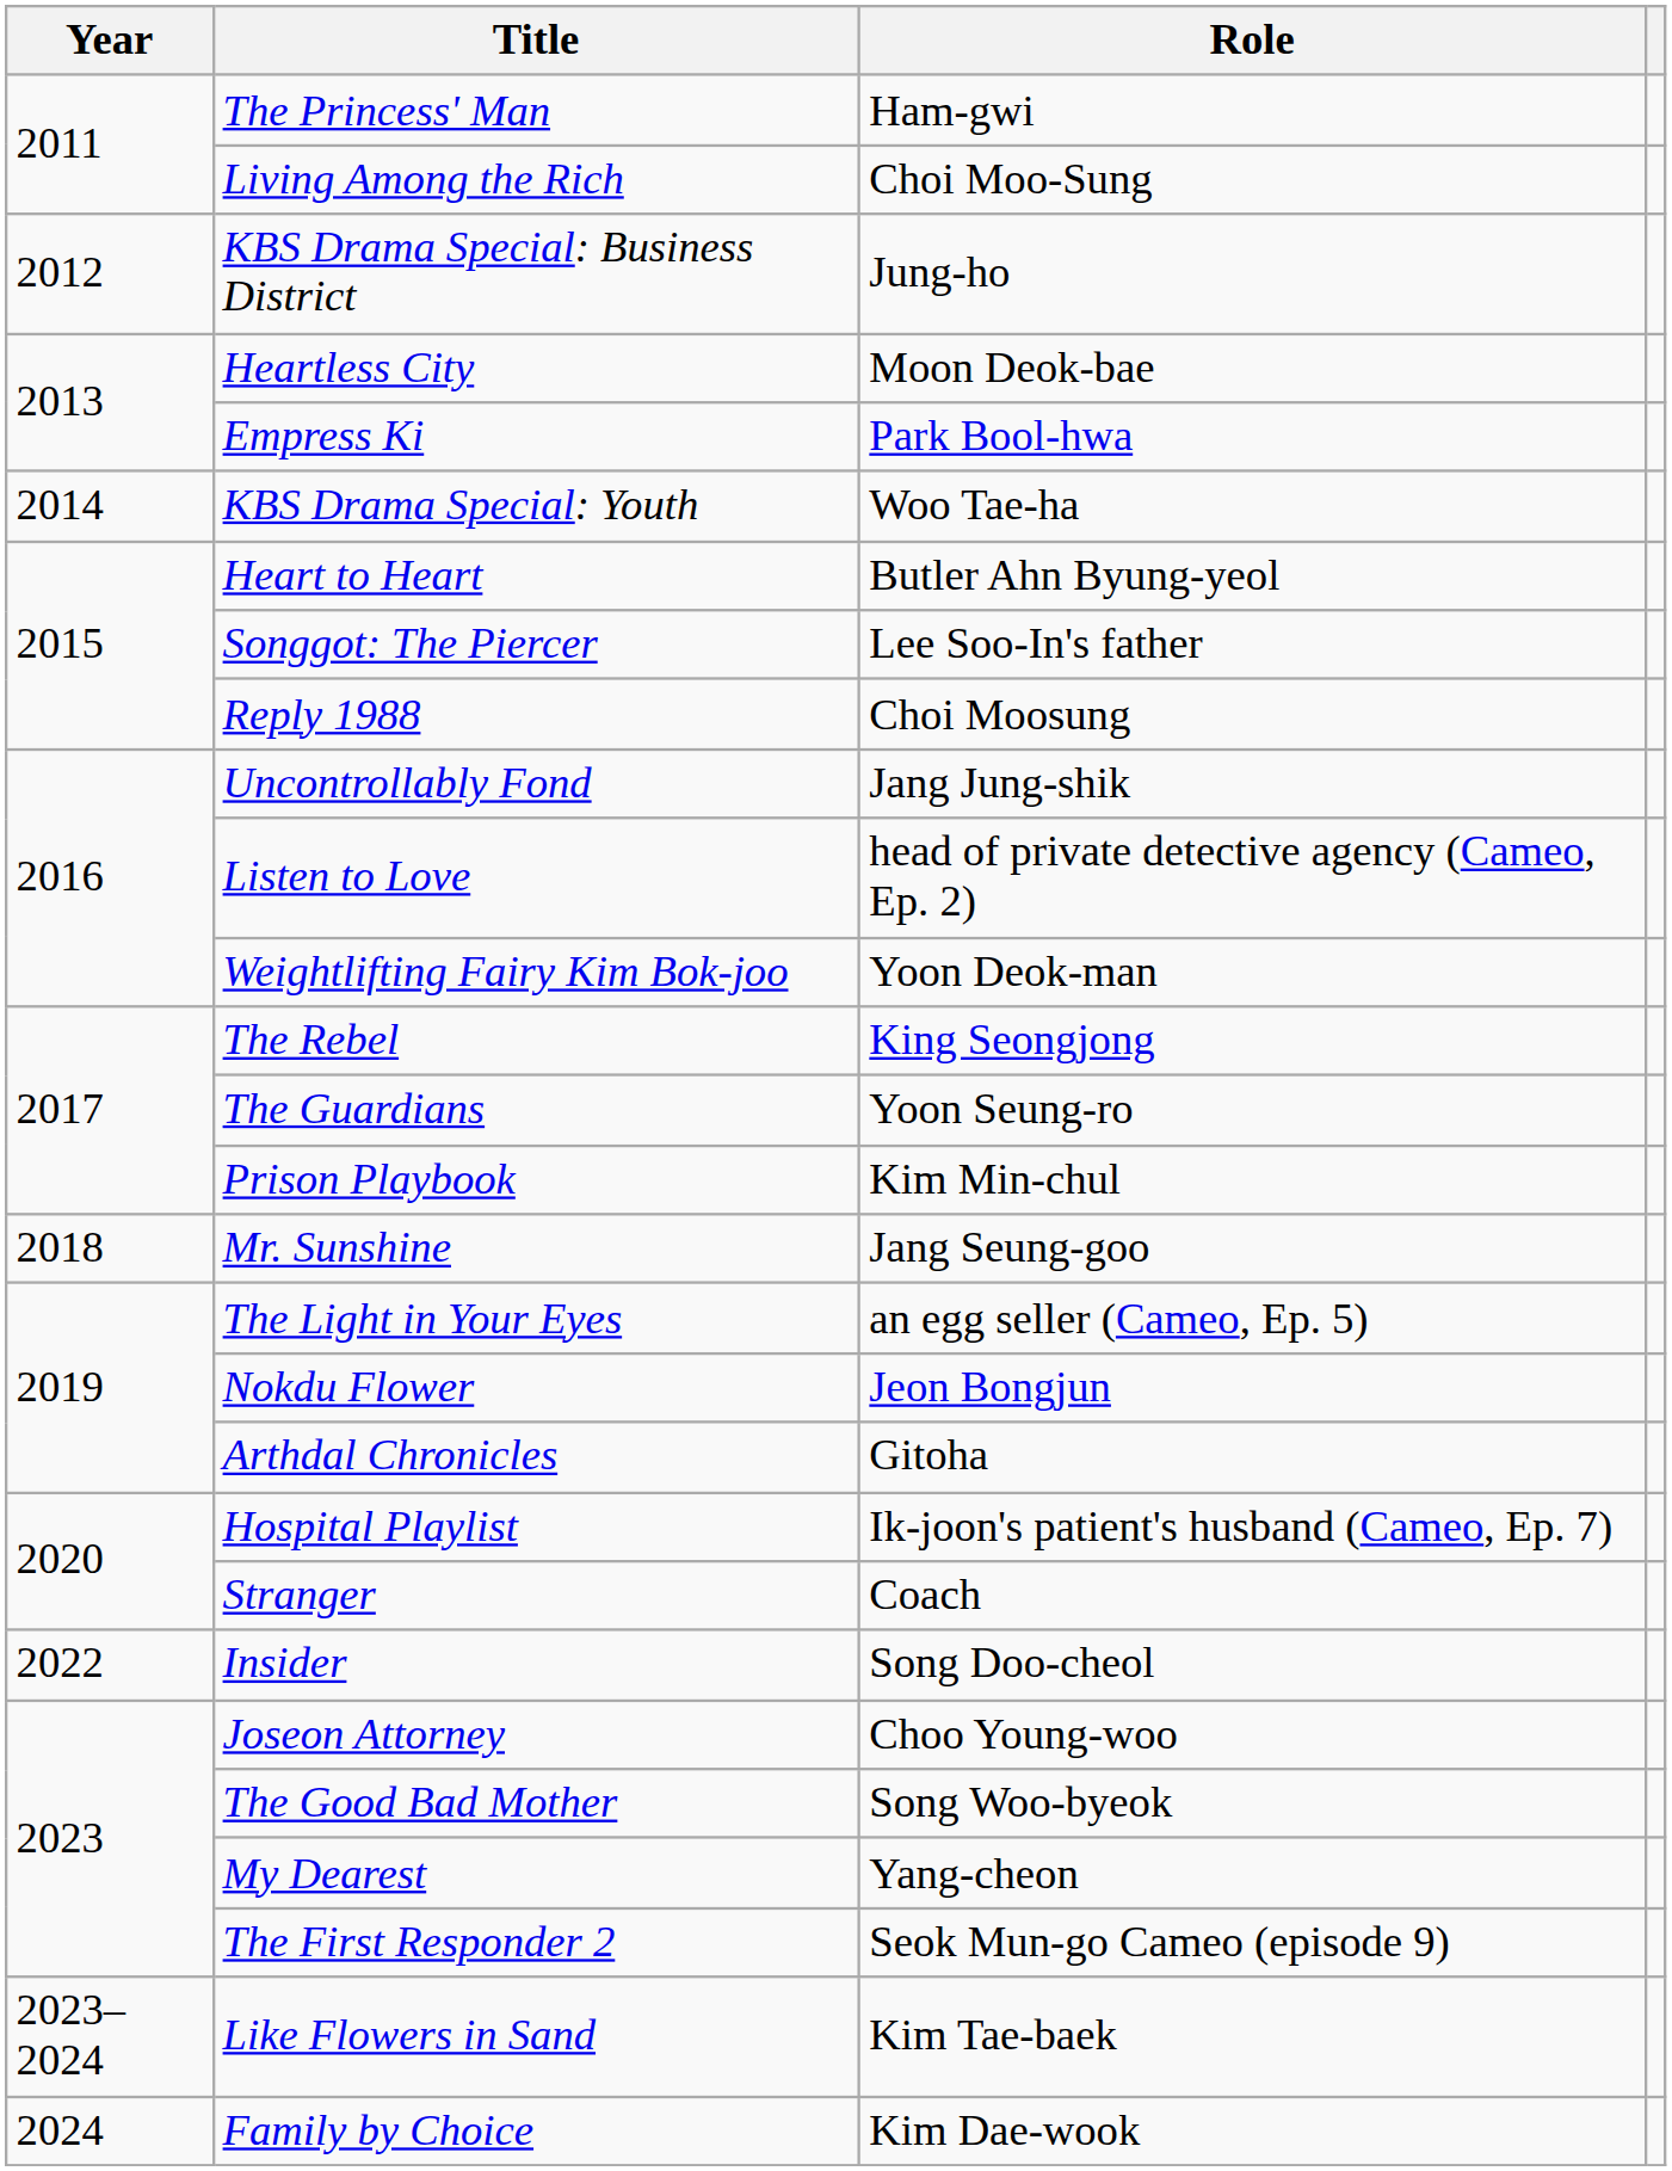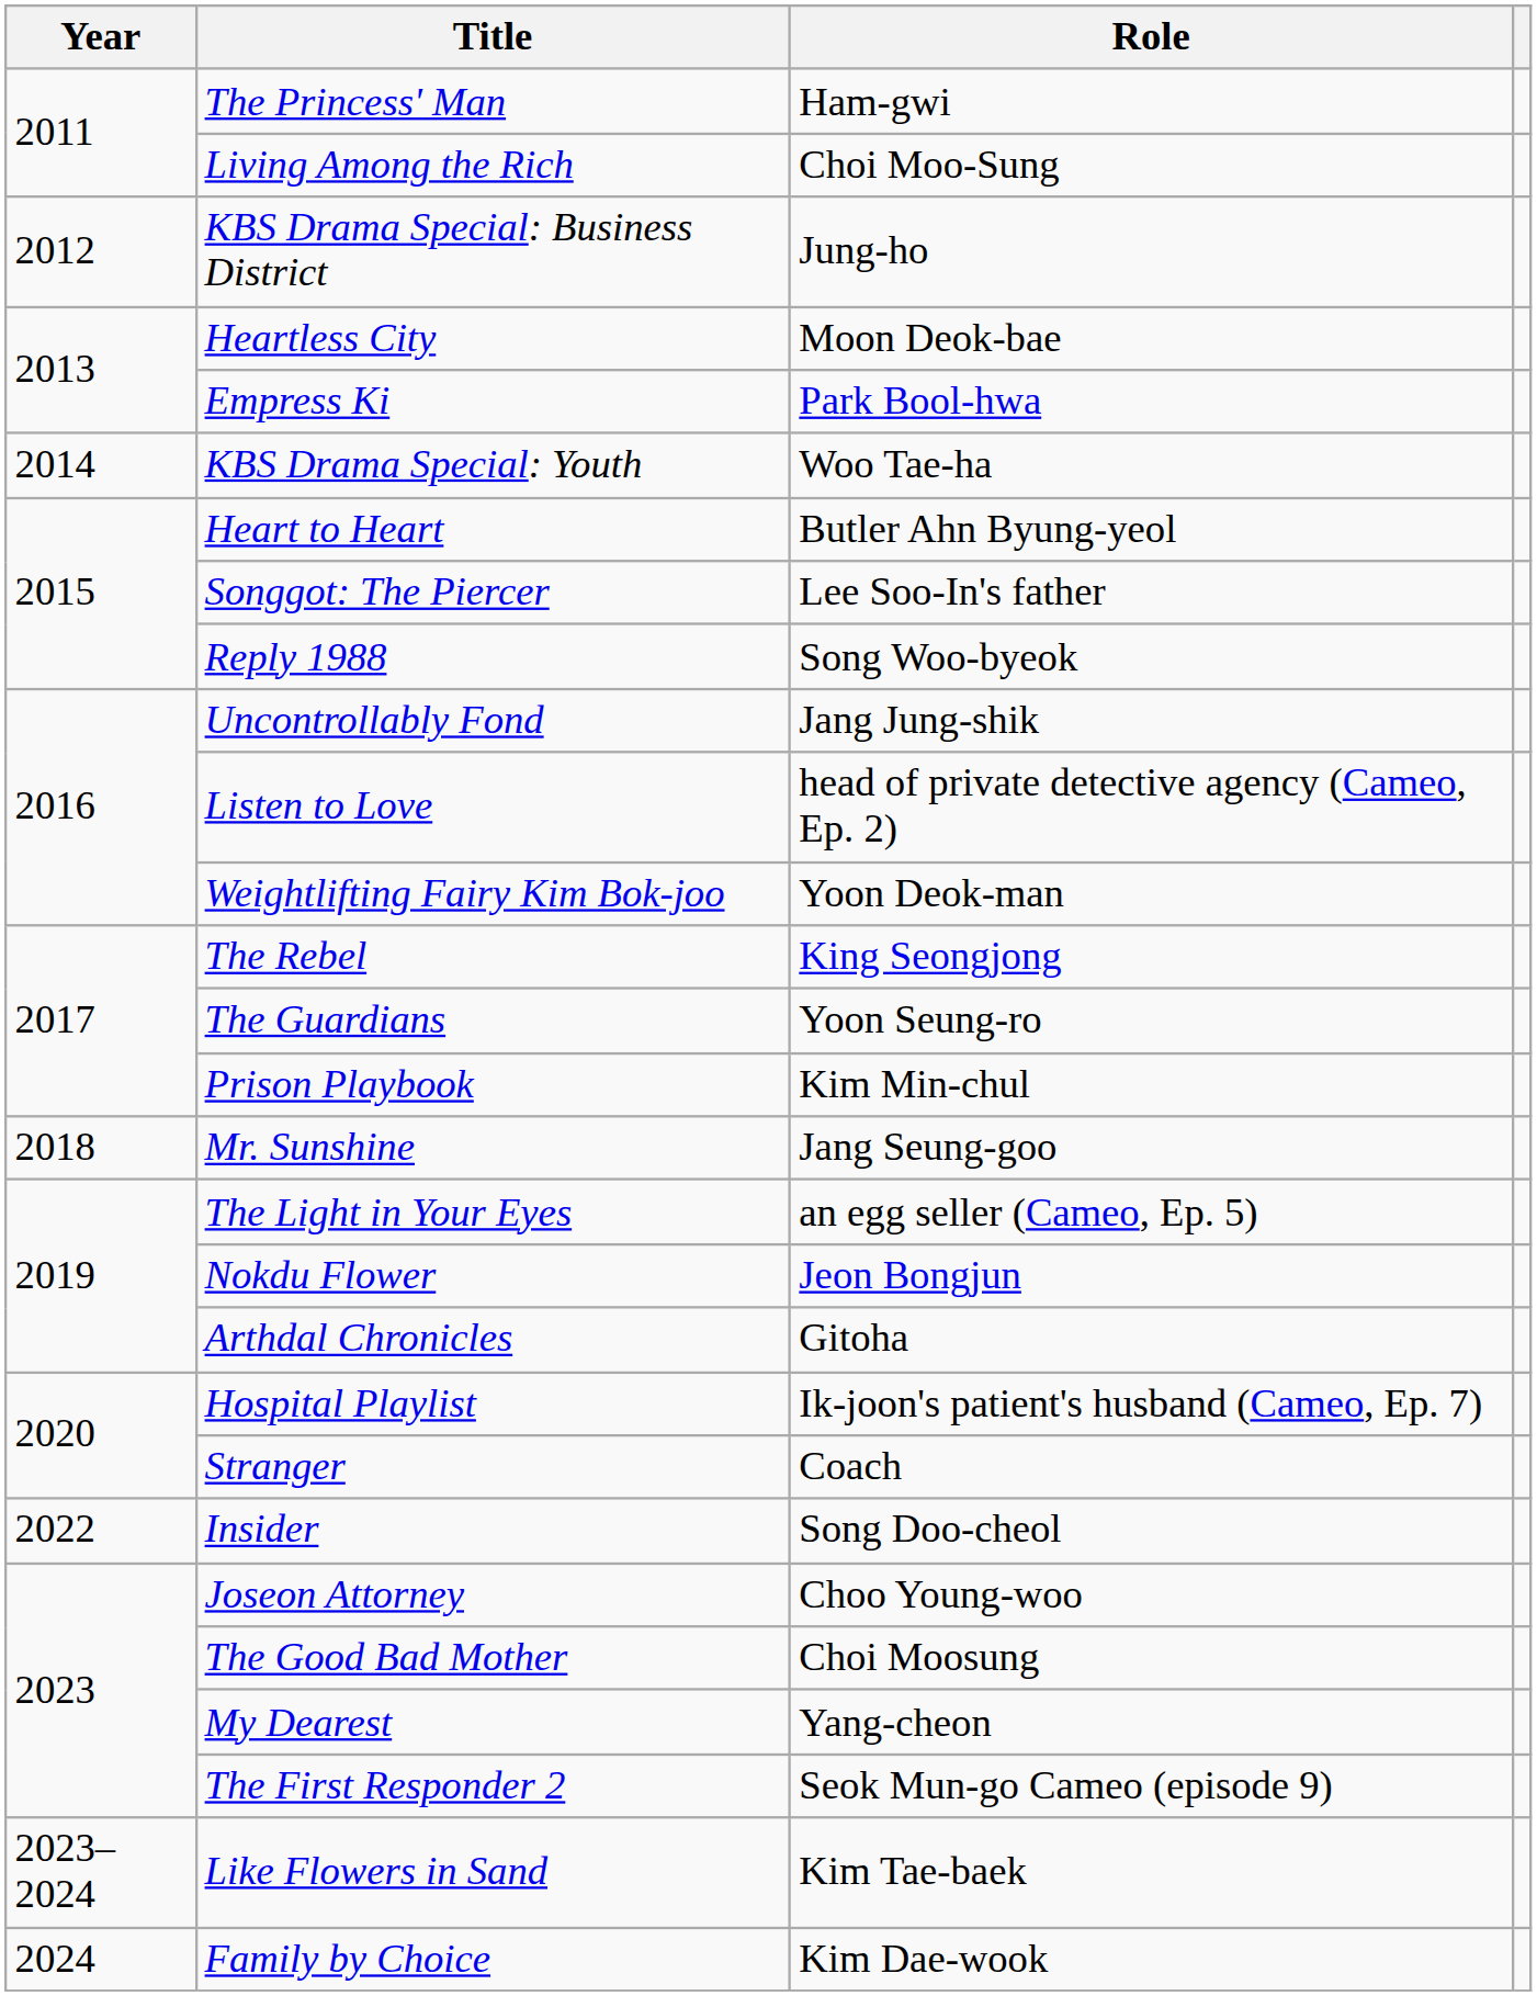Reply 1988 | Role: Choi Moosung -> Song Woo-byeok
The Good Bad Mother | Role: Song Woo-byeok -> Choi Moosung
